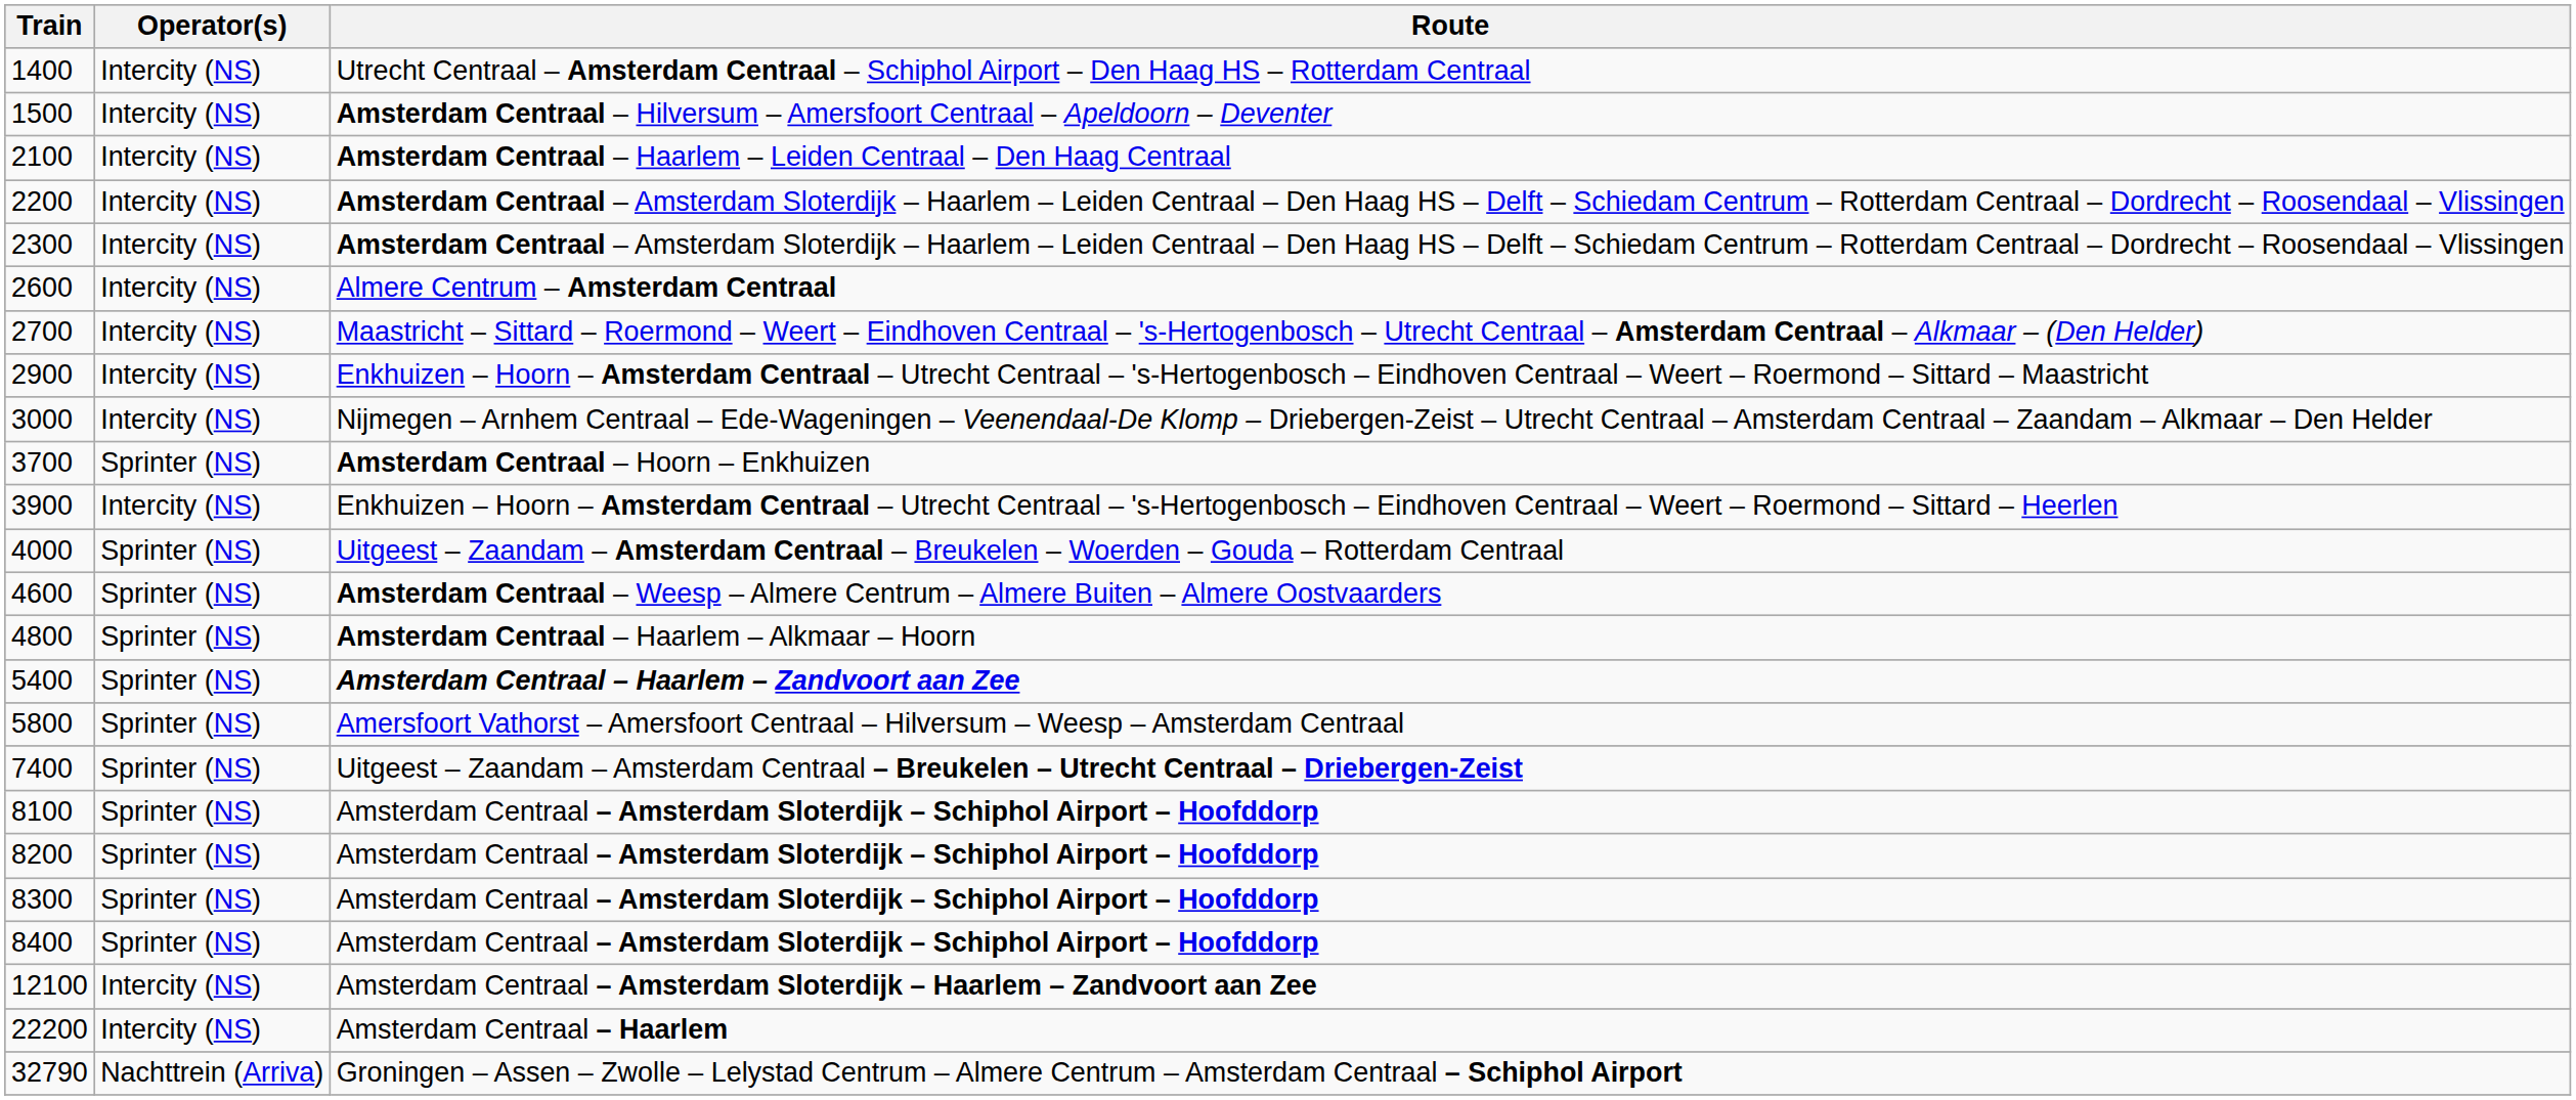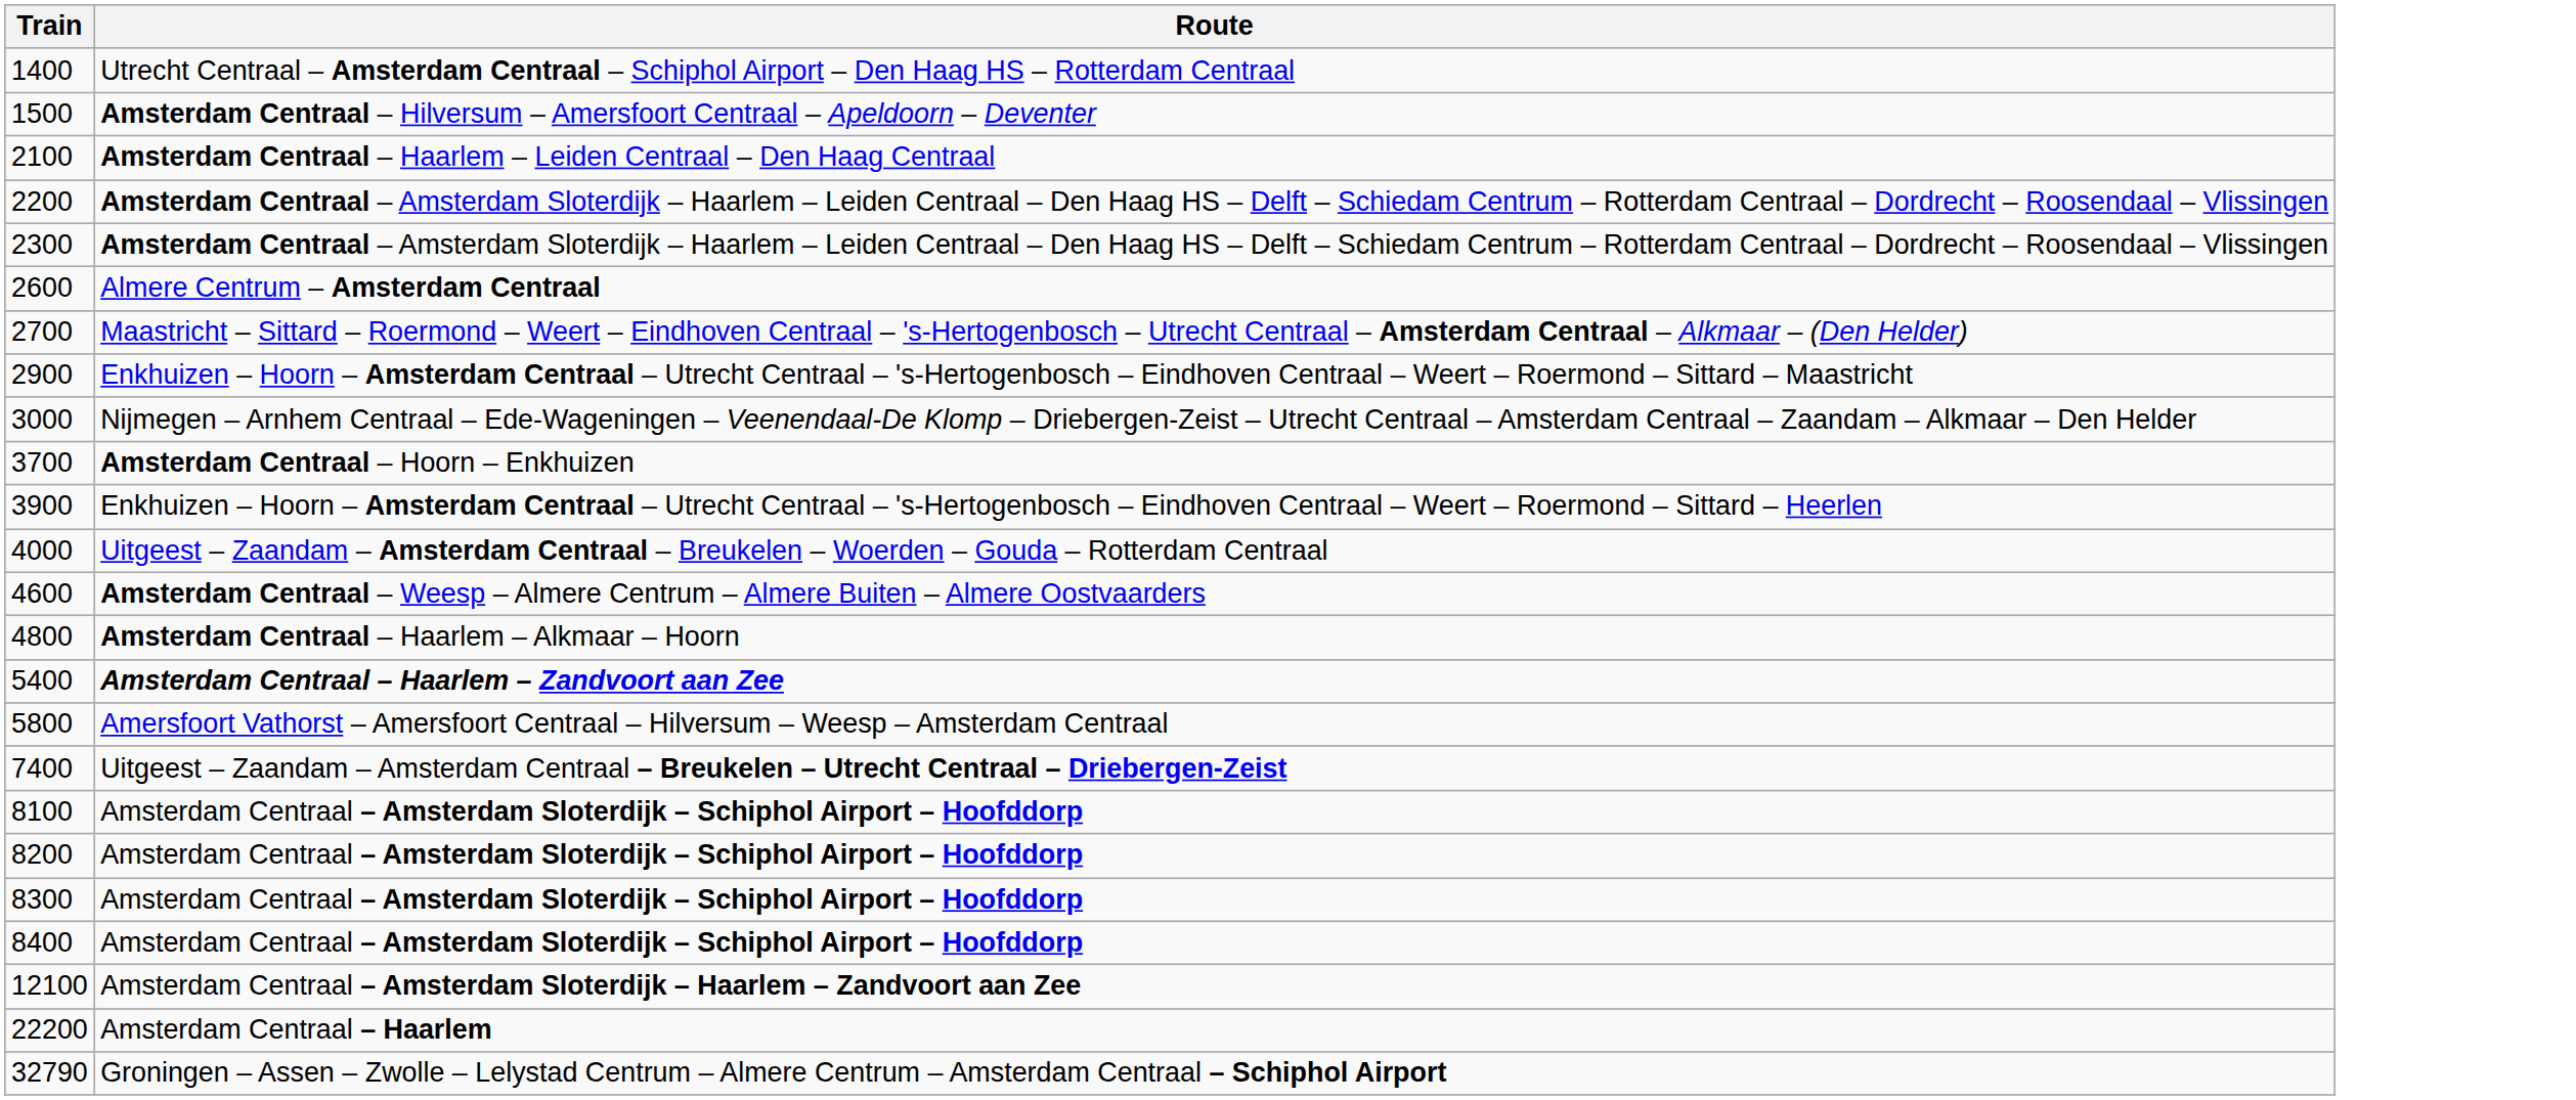- column: Operator(s) | Intercity (NS) | Intercity (NS) | Intercity (NS) | Intercity (NS) | Intercity (NS) | Intercity (NS) | Intercity (NS) | Intercity (NS) | Intercity (NS) | Sprinter (NS) | Intercity (NS) | Sprinter (NS) | Sprinter (NS) | Sprinter (NS) | Sprinter (NS) | Sprinter (NS) | Sprinter (NS) | Sprinter (NS) | Sprinter (NS) | Sprinter (NS) | Sprinter (NS) | Intercity (NS) | Intercity (NS) | Nachttrein (Arriva)
